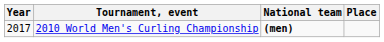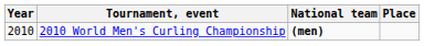2010 World Men's Curling Championship | Year: 2017 -> 2010
